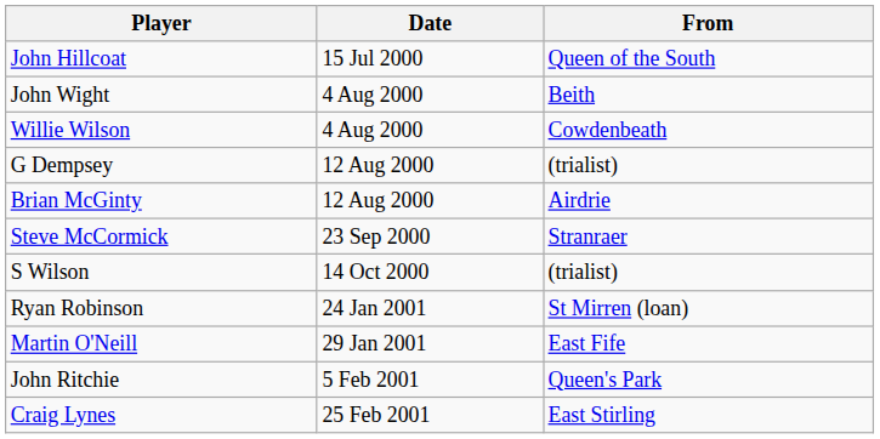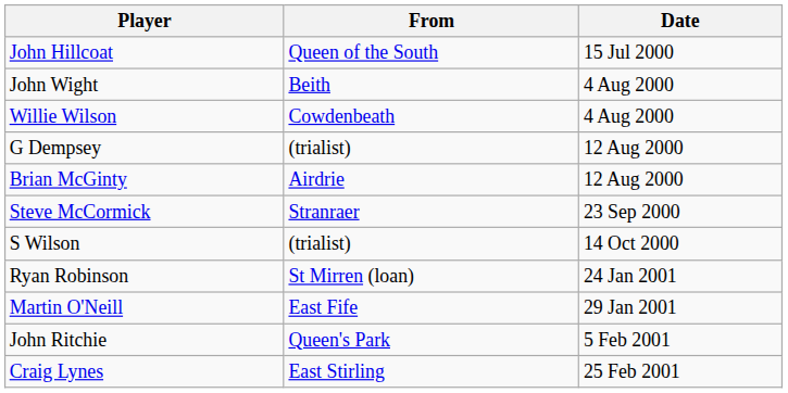columns swapped: From <-> Date
